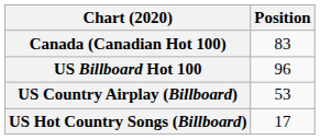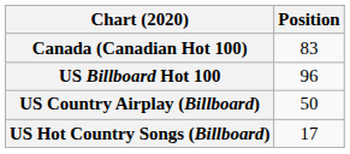US Country Airplay (Billboard) | Position: 53 -> 50
